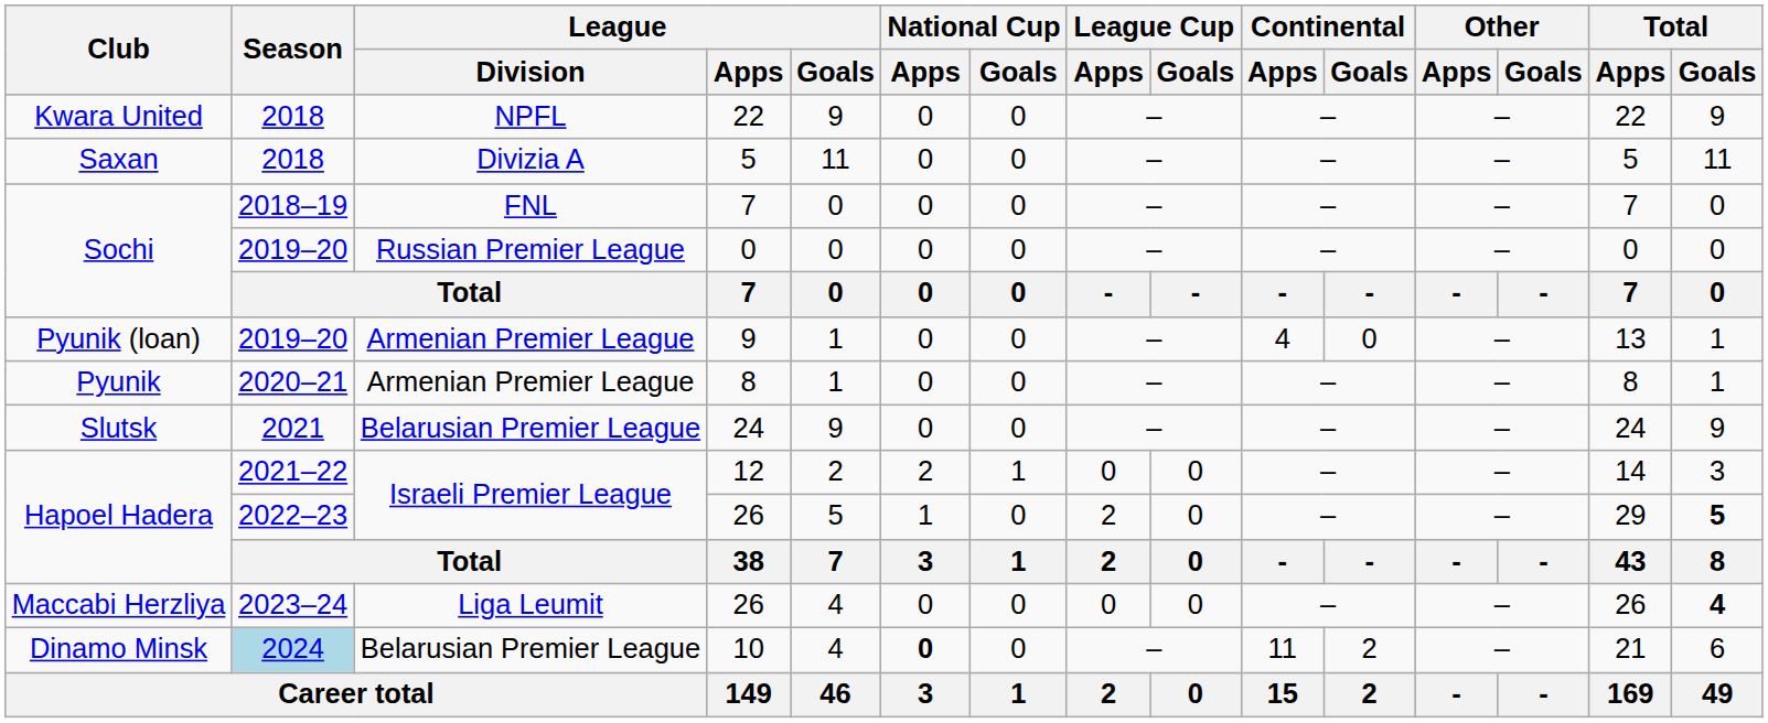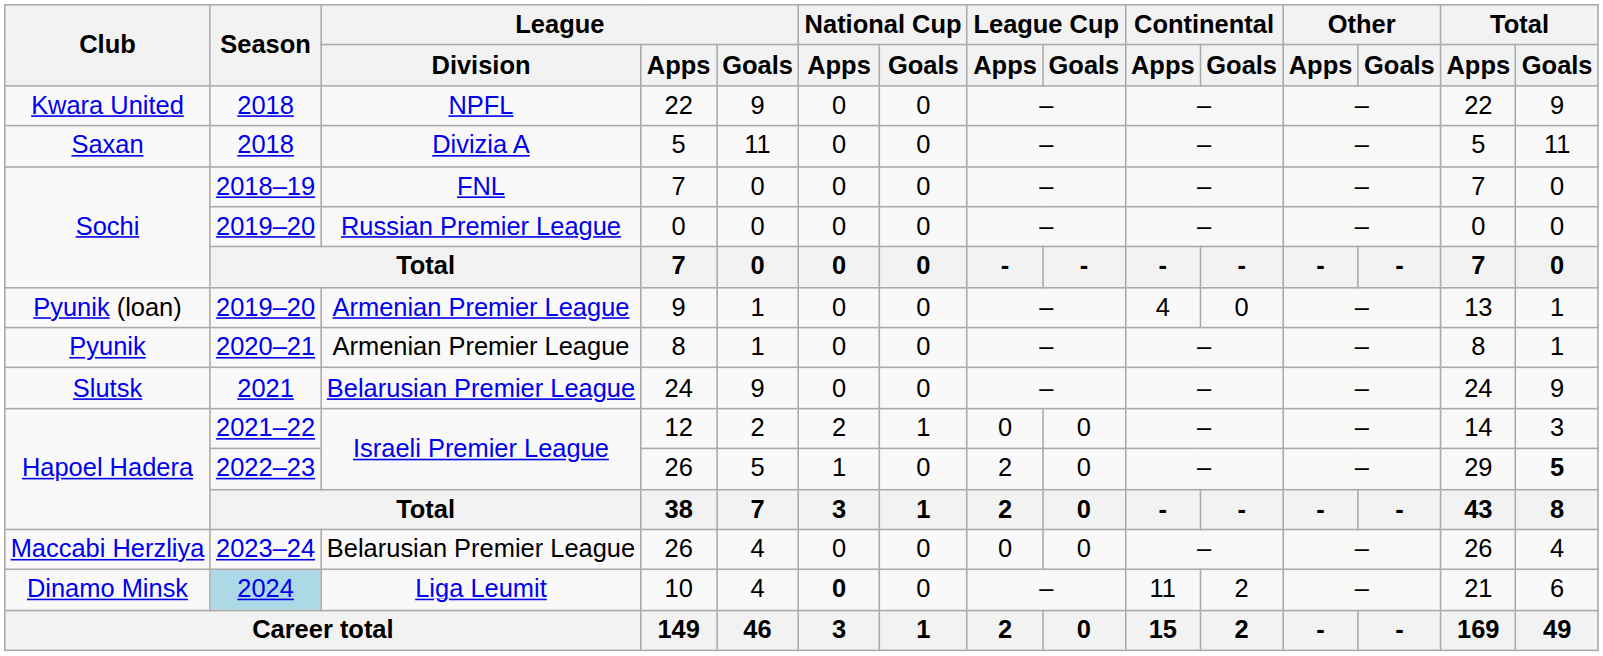Maccabi Herzliya / 26 | League / Division: Liga Leumit -> Belarusian Premier League
Maccabi Herzliya / 26 | Total / Goals: bold -> normal
10 | League / Division: Belarusian Premier League -> Liga Leumit
